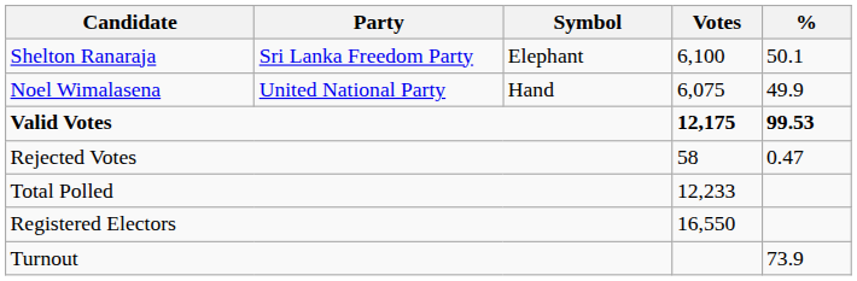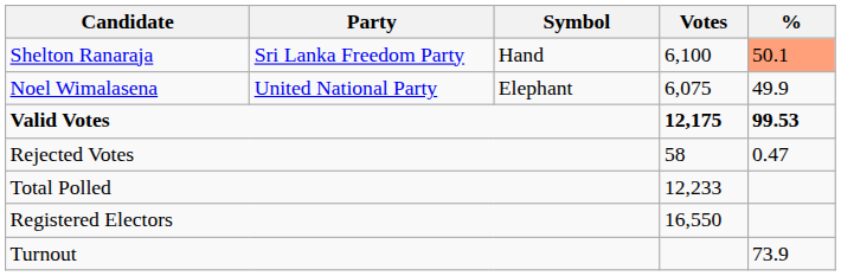Shelton Ranaraja | Symbol: Elephant -> Hand
Shelton Ranaraja | %: no background -> lightsalmon background
Noel Wimalasena | Symbol: Hand -> Elephant
